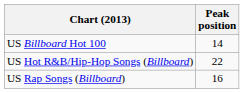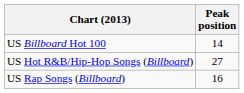US Hot R&B/Hip-Hop Songs (Billboard) | Peak position: 22 -> 27
